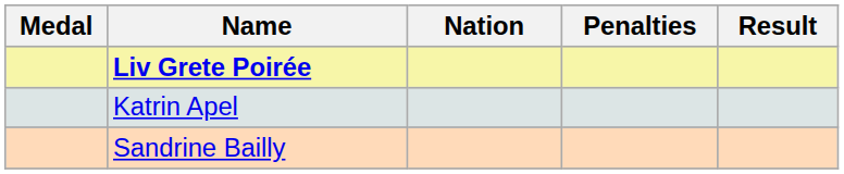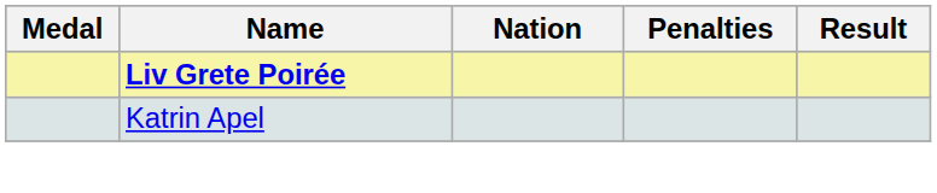- row: Sandrine Bailly
